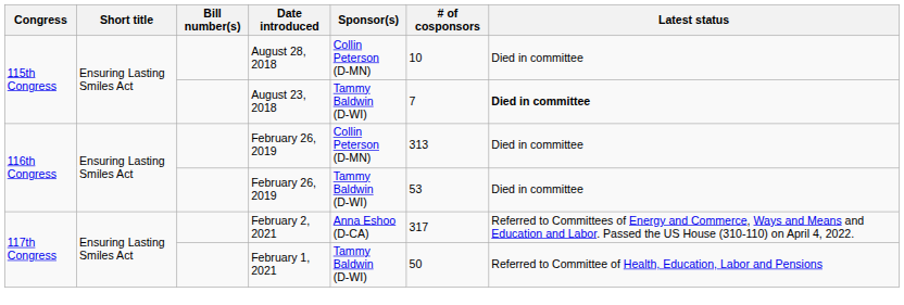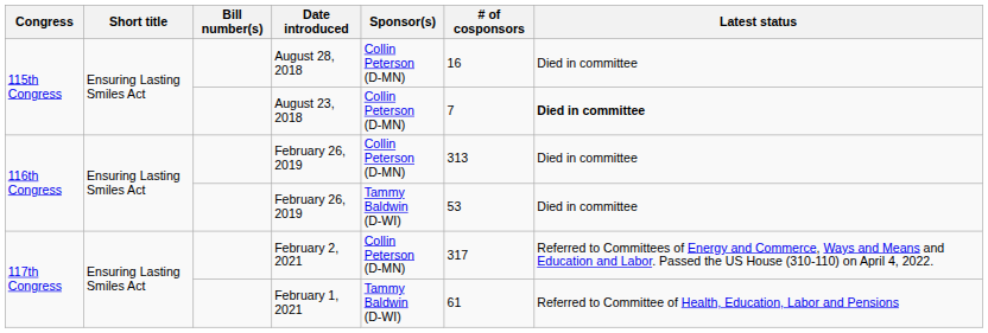August 28, 2018 | # of cosponsors: 10 -> 16
August 23, 2018 | Sponsor(s): Tammy Baldwin (D-WI) -> Collin Peterson (D-MN)
February 2, 2021 | Sponsor(s): Anna Eshoo (D-CA) -> Collin Peterson (D-MN)
February 1, 2021 | # of cosponsors: 50 -> 61
